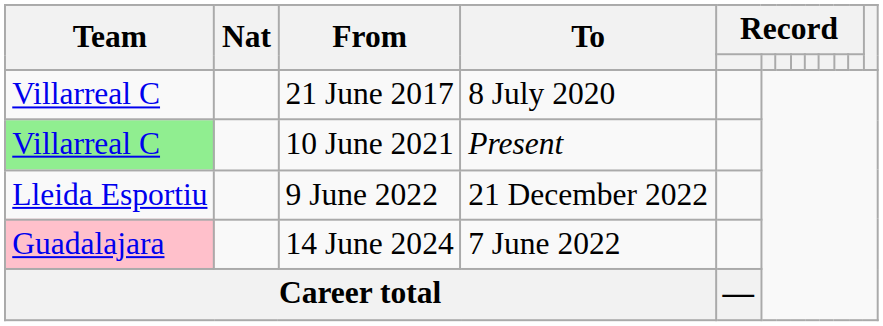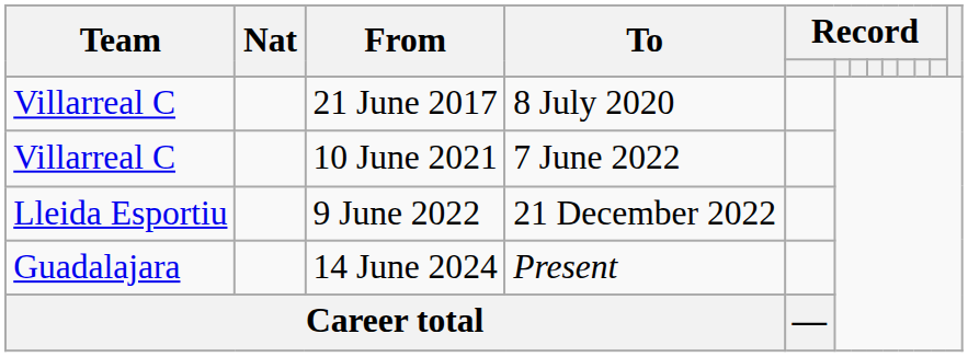10 June 2021 | Team: lightgreen background -> no background
10 June 2021 | To: Present -> 7 June 2022
14 June 2024 | Team: pink background -> no background
14 June 2024 | To: 7 June 2022 -> Present
